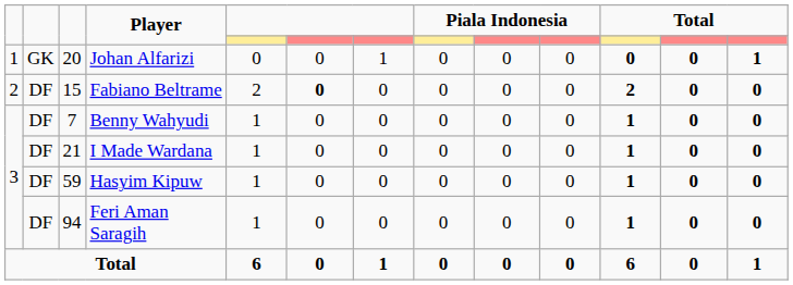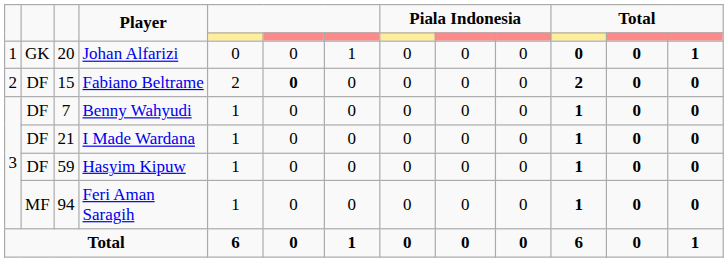Feri Aman Saragih | column 2: DF -> MF
